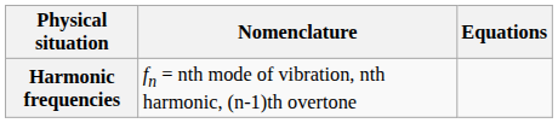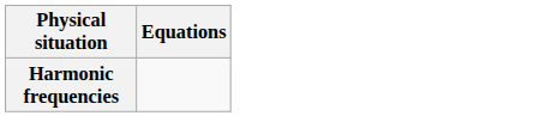- column: Nomenclature | fn = nth mode of vibration, nth harmonic, (n-1)th overtone
